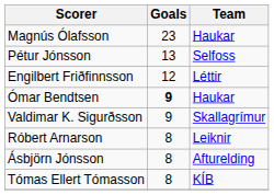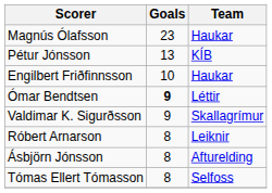Pétur Jónsson | Team: Selfoss -> KÍB
Engilbert Friðfinnsson | Goals: 12 -> 10
Engilbert Friðfinnsson | Team: Léttir -> Haukar
Ómar Bendtsen | Team: Haukar -> Léttir
Tómas Ellert Tómasson | Team: KÍB -> Selfoss
